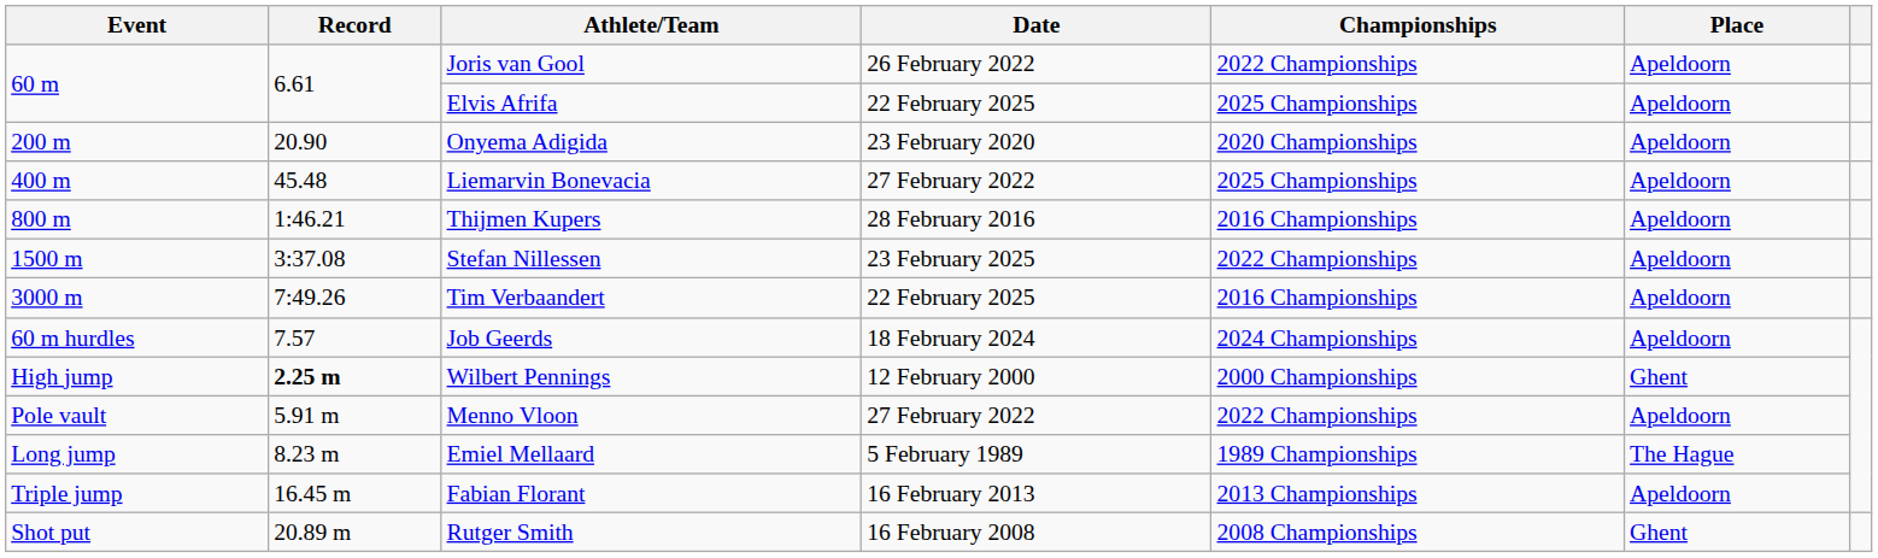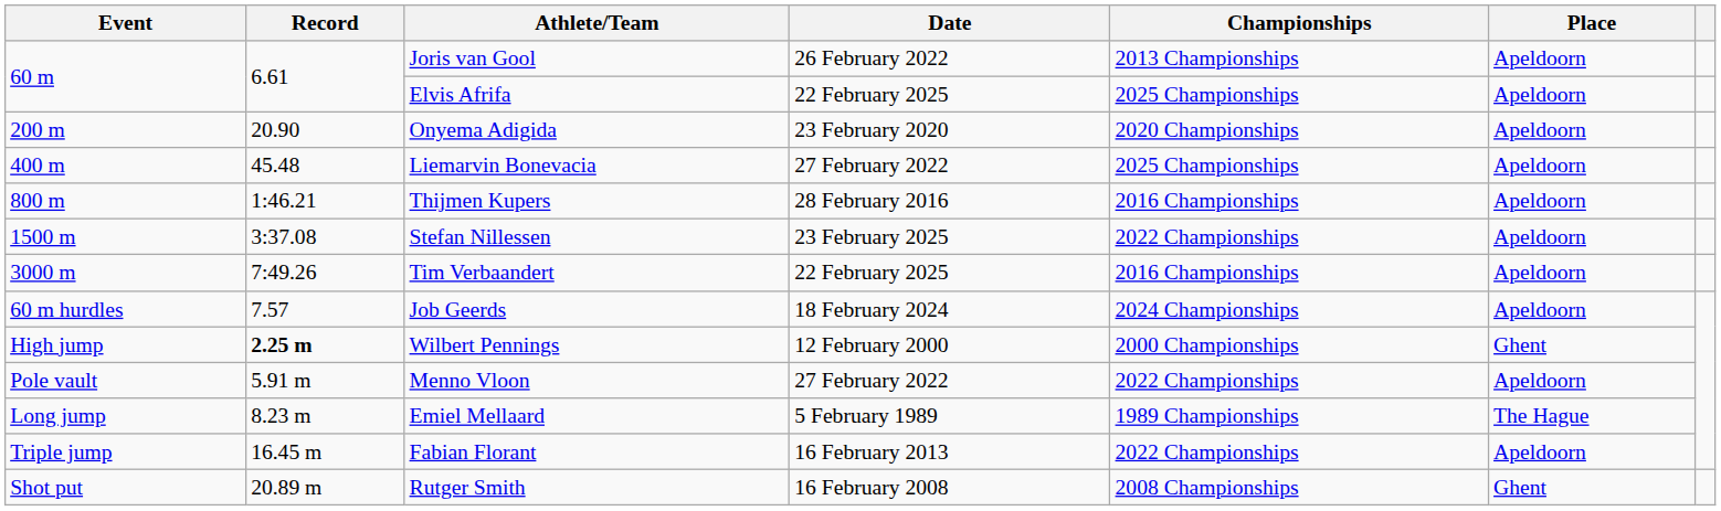Joris van Gool | Championships: 2022 Championships -> 2013 Championships
Fabian Florant | Championships: 2013 Championships -> 2022 Championships
